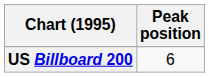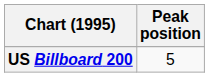US Billboard 200 | Peak position: 6 -> 5
